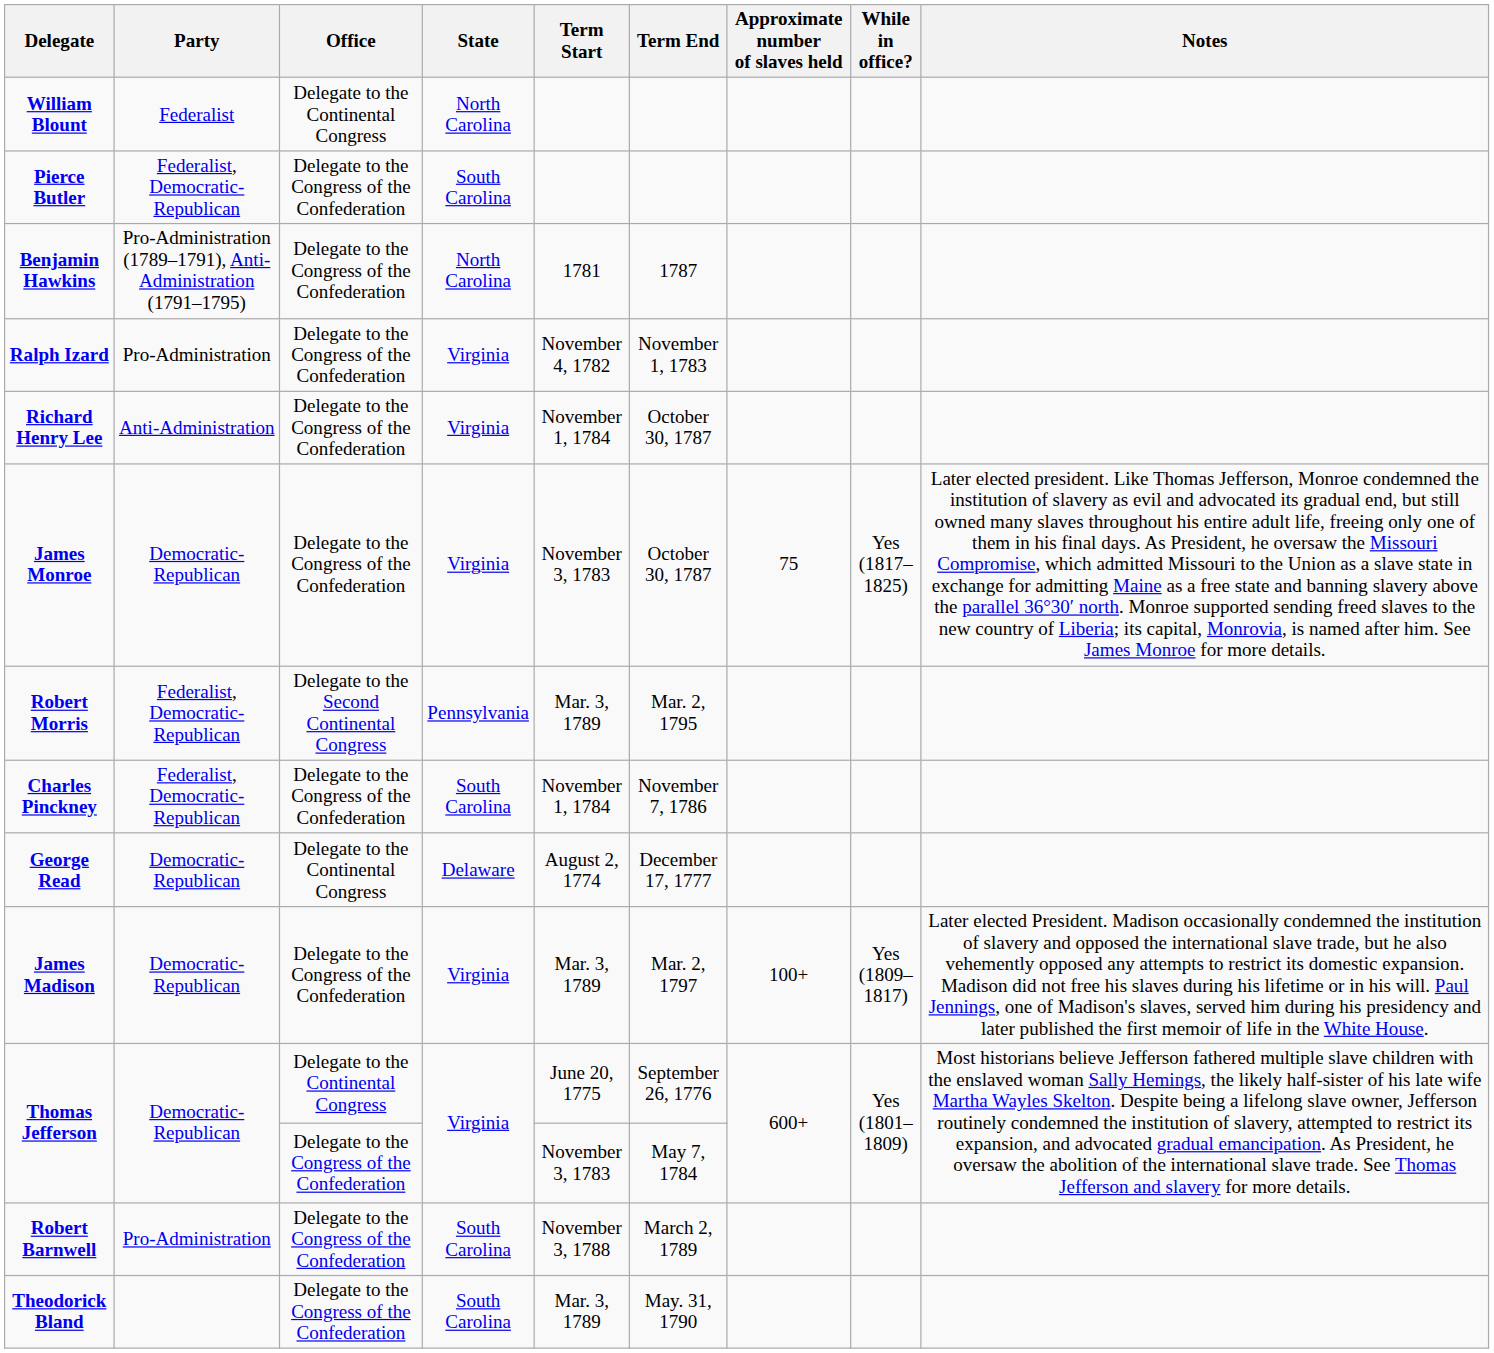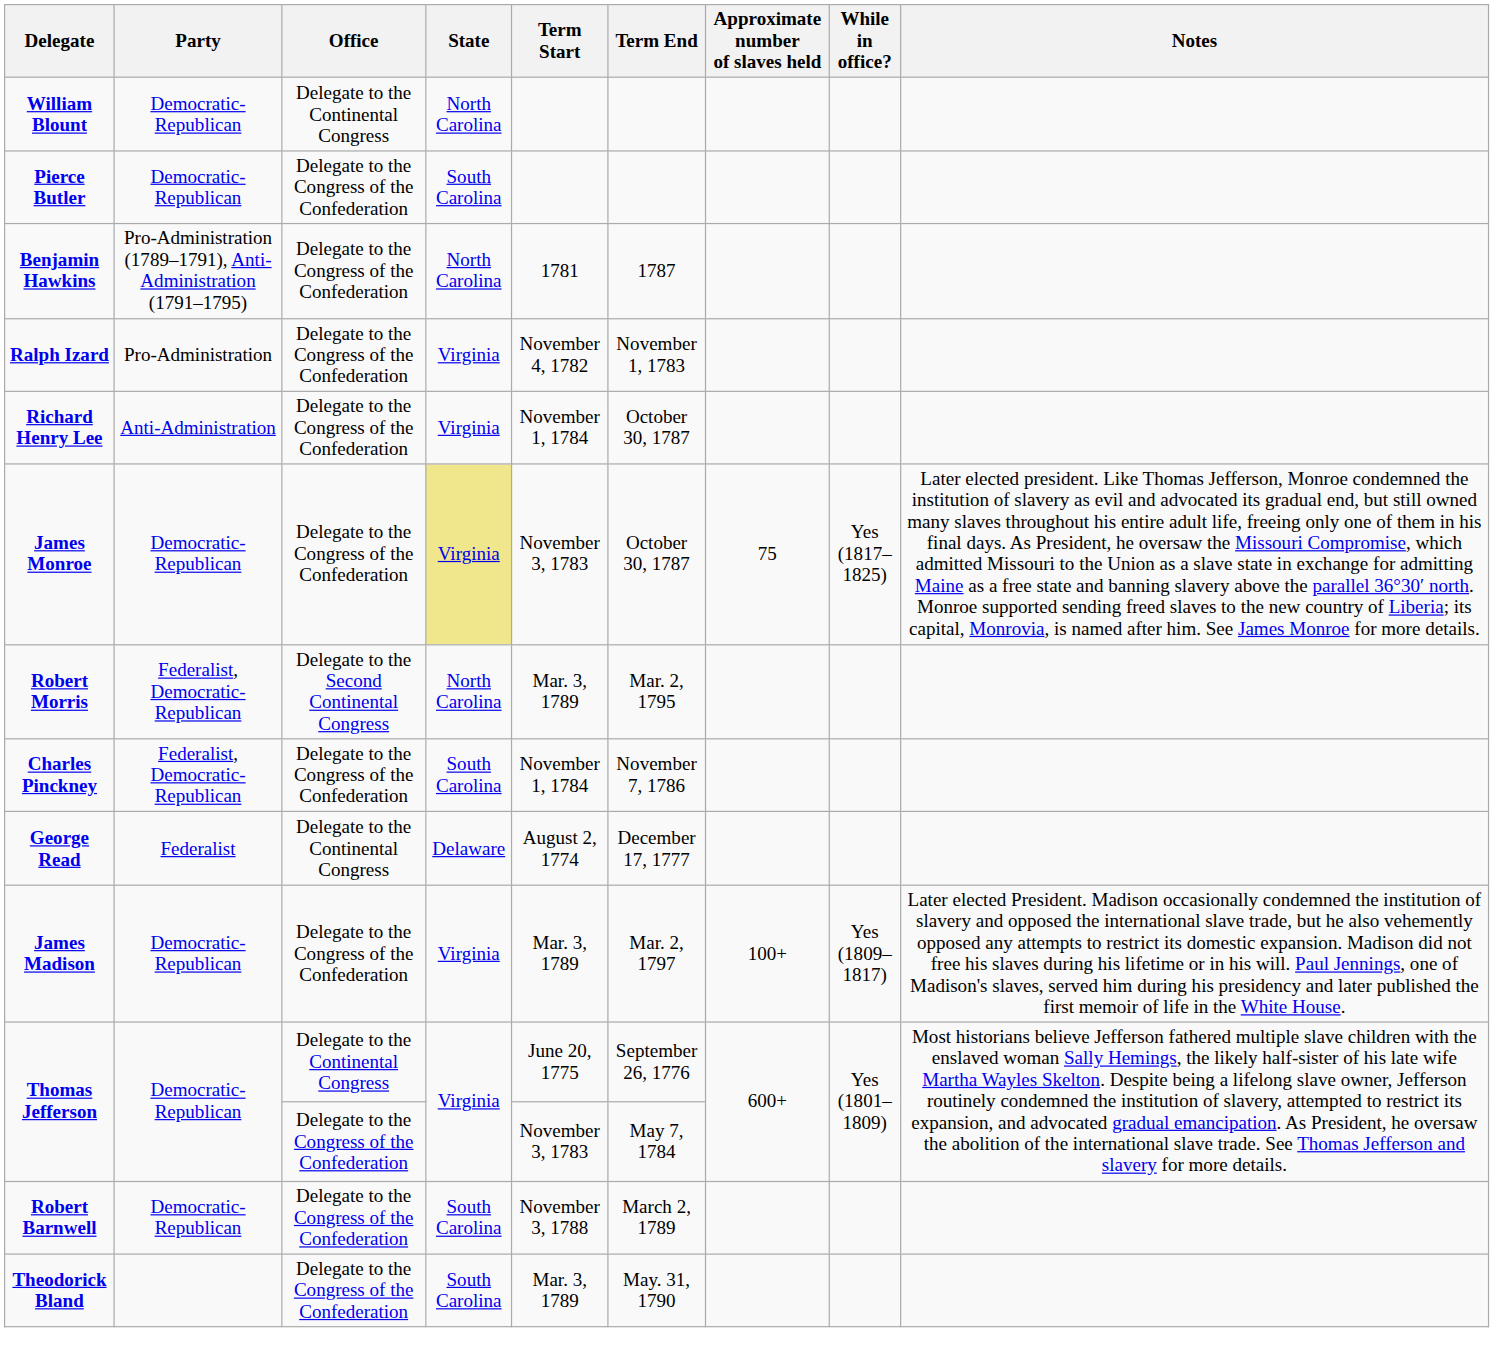William Blount | Party: Federalist -> Democratic-Republican
Pierce Butler | Party: Federalist, Democratic-Republican -> Democratic-Republican
James Monroe | State: no background -> khaki background
Robert Morris | State: Pennsylvania -> North Carolina
George Read | Party: Democratic-Republican -> Federalist
Robert Barnwell | Party: Pro-Administration -> Democratic-Republican
